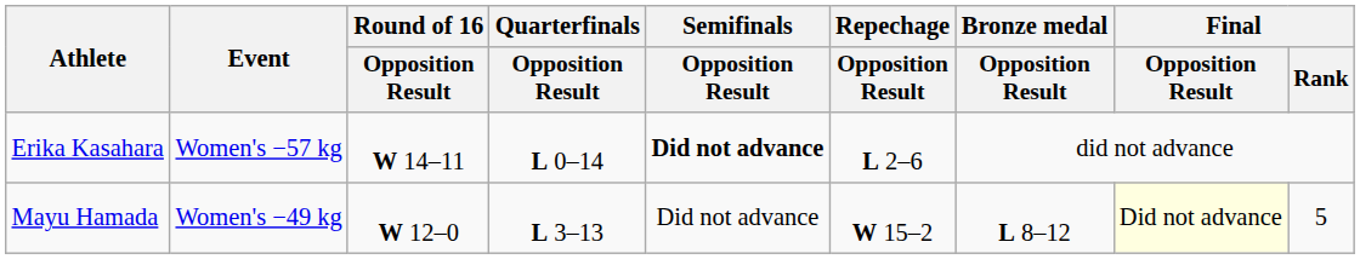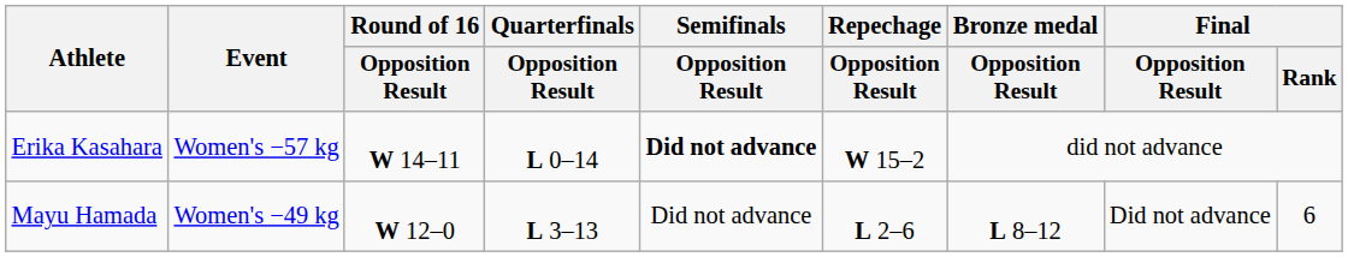Erika Kasahara | Repechage / Opposition Result: L 2–6 -> W 15–2
Mayu Hamada | Repechage / Opposition Result: W 15–2 -> L 2–6
Mayu Hamada | Final / Opposition Result: lightyellow background -> no background
Mayu Hamada | Final / Rank: 5 -> 6
